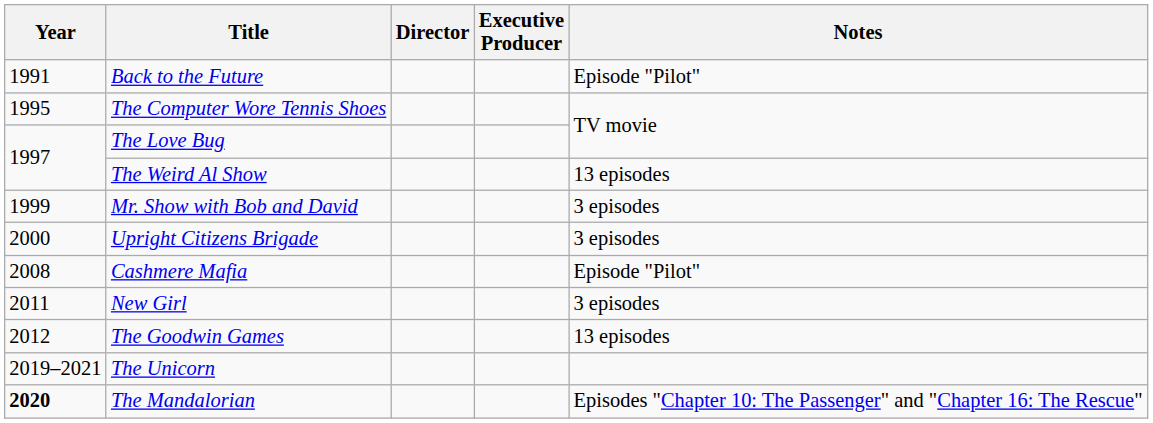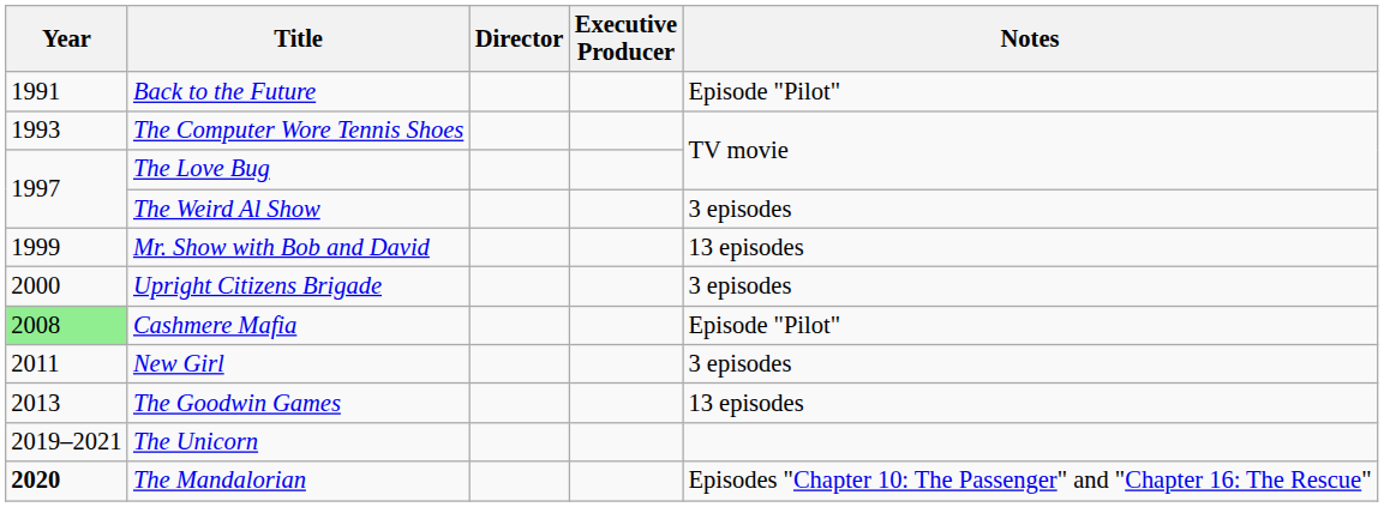The Computer Wore Tennis Shoes | Year: 1995 -> 1993
The Weird Al Show | Notes: 13 episodes -> 3 episodes
Mr. Show with Bob and David | Notes: 3 episodes -> 13 episodes
Cashmere Mafia | Year: no background -> lightgreen background
The Goodwin Games | Year: 2012 -> 2013
